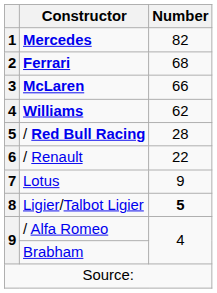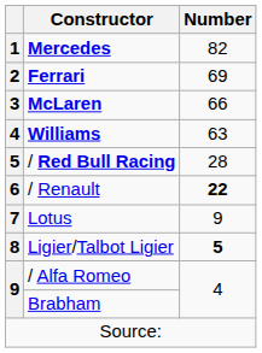Ferrari | Number: 68 -> 69
Williams | Number: 62 -> 63
/ Renault | Number: normal -> bold
